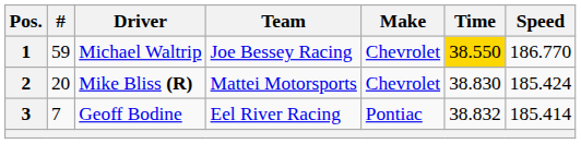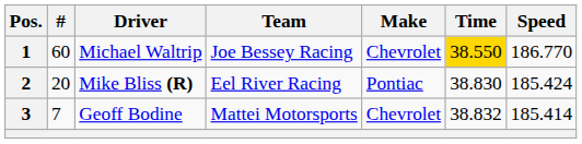1 | #: 59 -> 60
2 | Team: Mattei Motorsports -> Eel River Racing
2 | Make: Chevrolet -> Pontiac
3 | Team: Eel River Racing -> Mattei Motorsports
3 | Make: Pontiac -> Chevrolet
